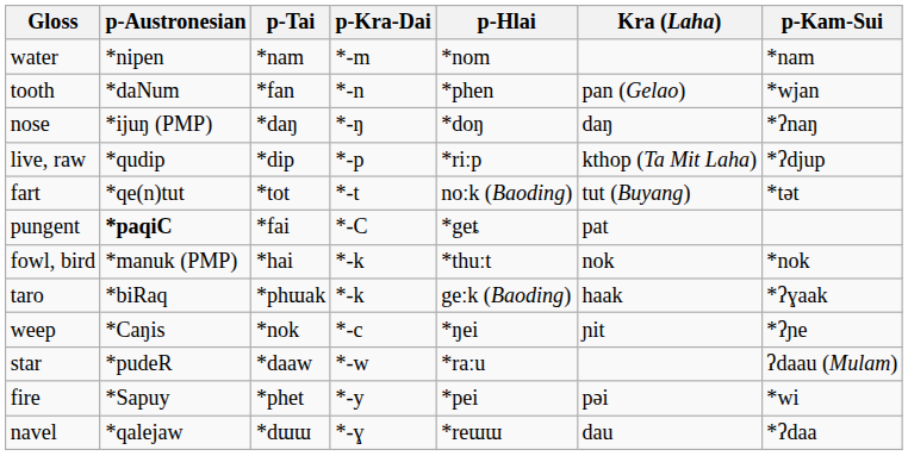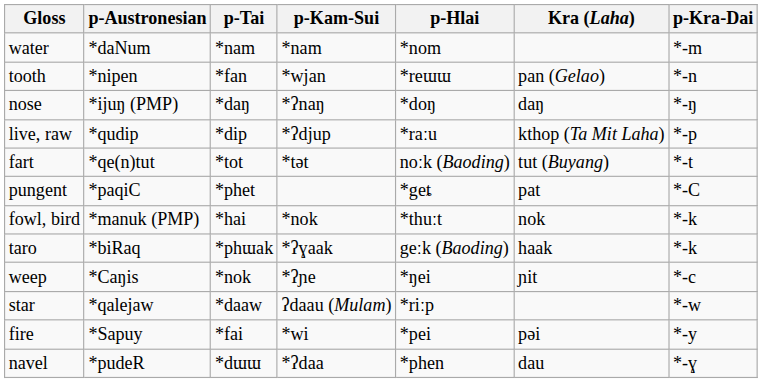columns swapped: p-Kam-Sui <-> p-Kra-Dai
water | p-Austronesian: *nipen -> *daNum
tooth | p-Austronesian: *daNum -> *nipen
tooth | p-Hlai: *phen -> *reɯɯ
live, raw | p-Hlai: *riːp -> *raːu
pungent | p-Austronesian: bold -> normal
pungent | p-Tai: *fai -> *phet
star | p-Austronesian: *pudeR -> *qalejaw
star | p-Hlai: *raːu -> *riːp
fire | p-Tai: *phet -> *fai
navel | p-Austronesian: *qalejaw -> *pudeR
navel | p-Hlai: *reɯɯ -> *phen
